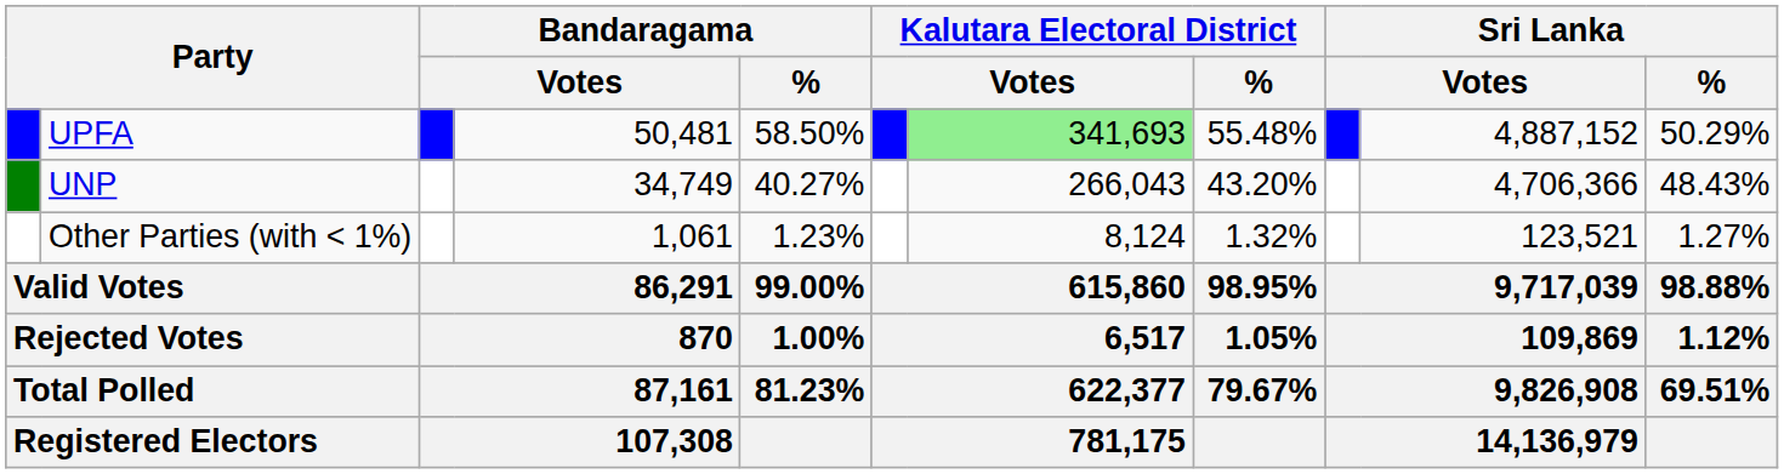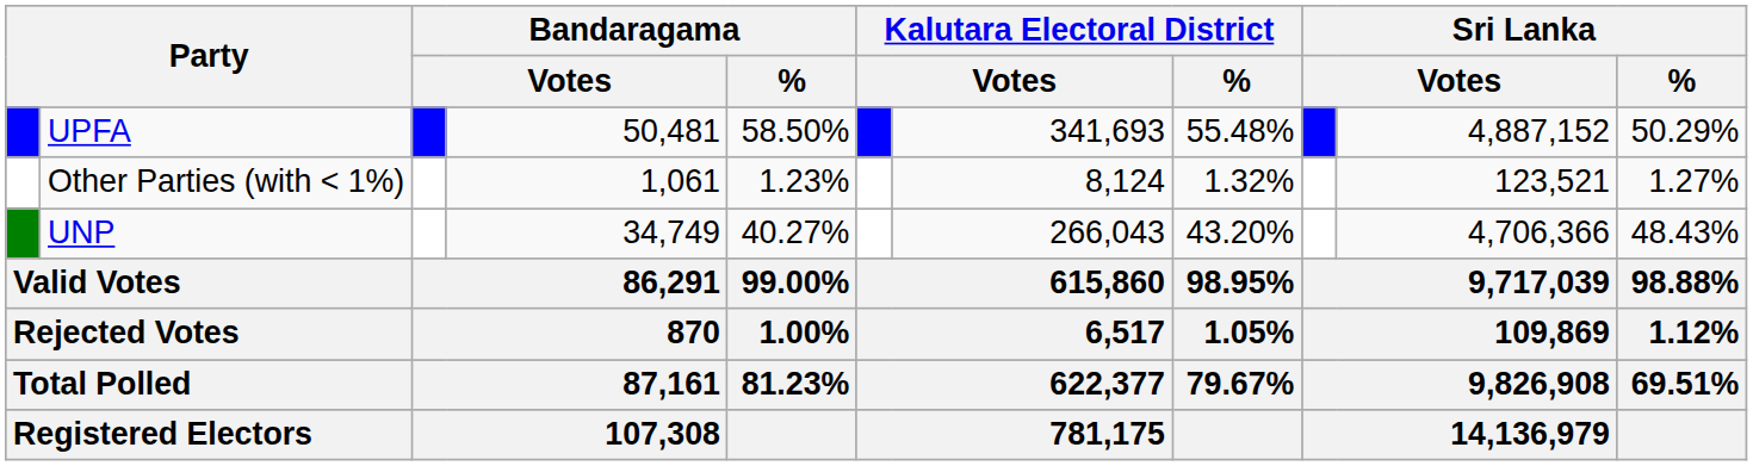UPFA | column 7: lightgreen background -> no background
rows swapped: UNP <-> Other Parties (with < 1%)
